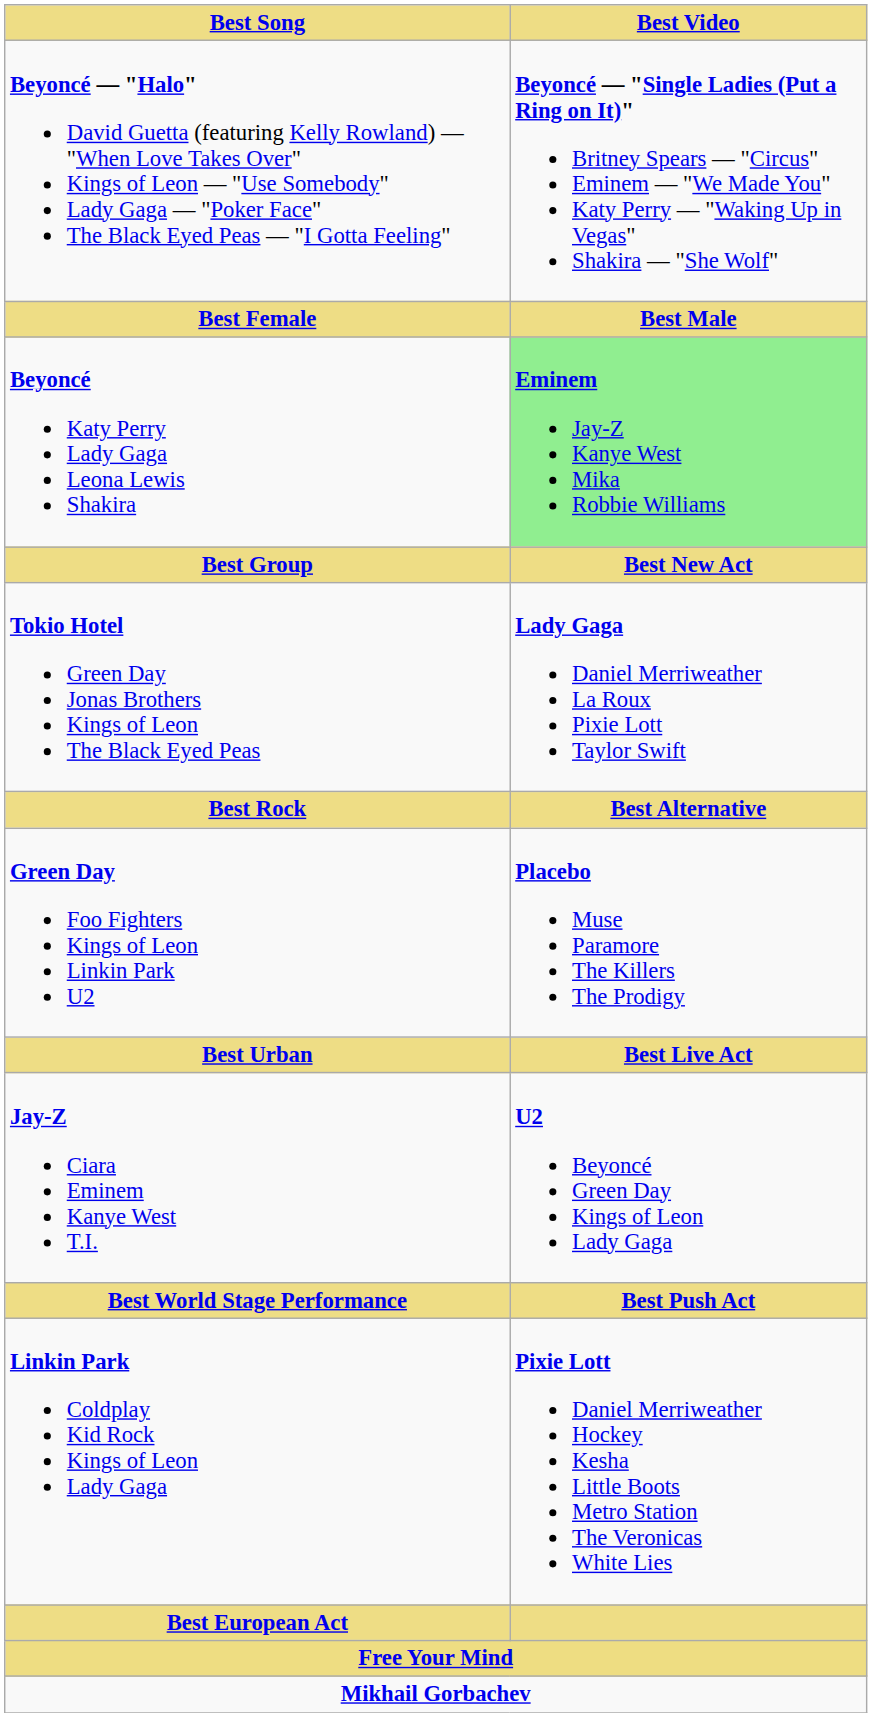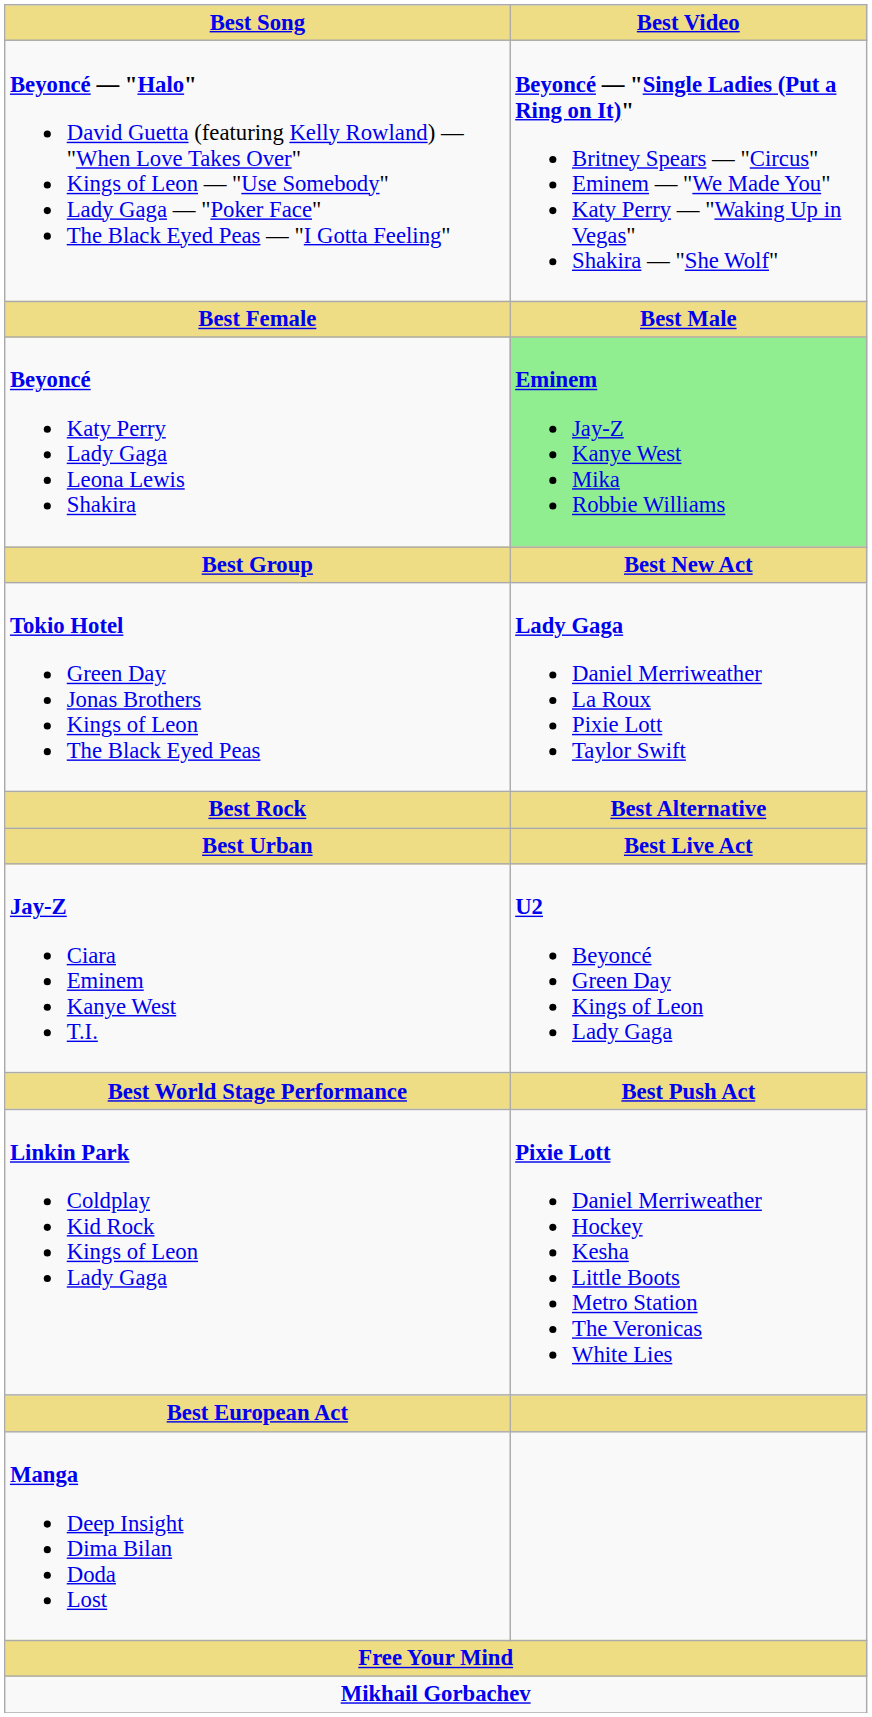- row: Green Day Foo Fighters Kings of Leon Linkin Park U2 | Placebo Muse Paramore The Killers The Prodigy
+ row: Manga Deep Insight Dima Bilan Doda Lost
